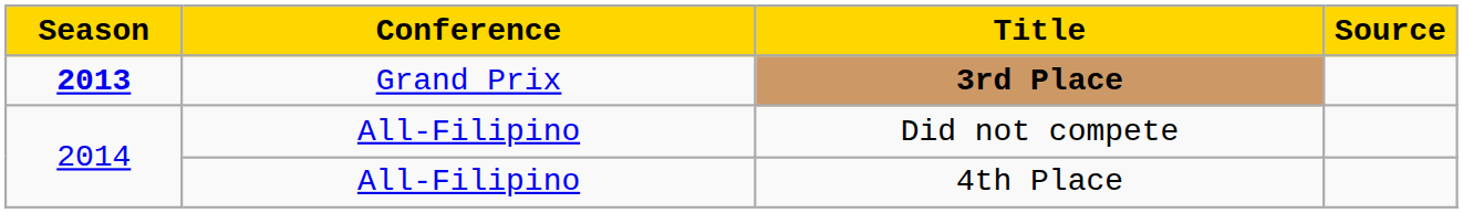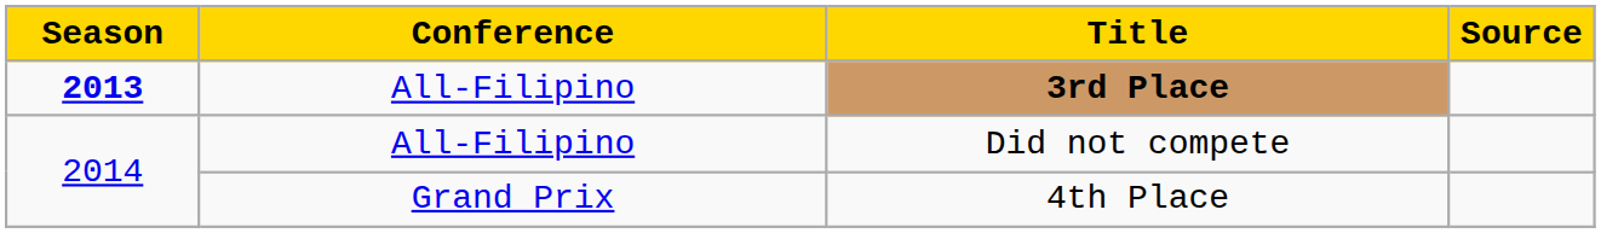3rd Place | Conference: Grand Prix -> All-Filipino
4th Place | Conference: All-Filipino -> Grand Prix
